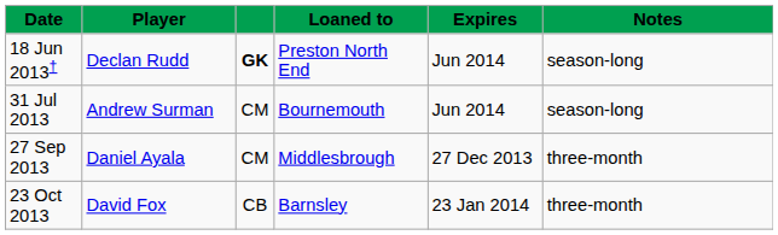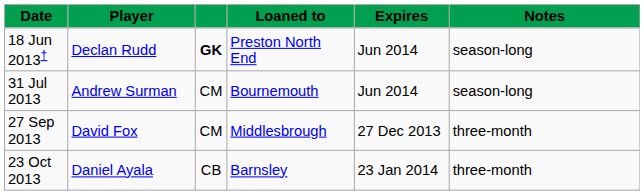27 Sep 2013 | Player: Daniel Ayala -> David Fox
23 Oct 2013 | Player: David Fox -> Daniel Ayala
